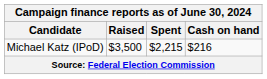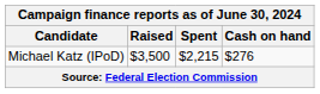Michael Katz (IPoD) | Cash on hand: $216 -> $276
